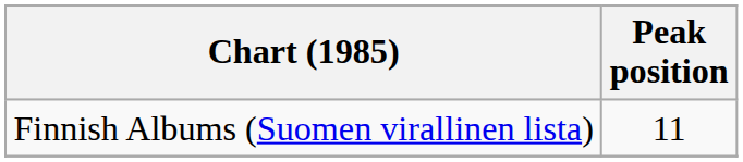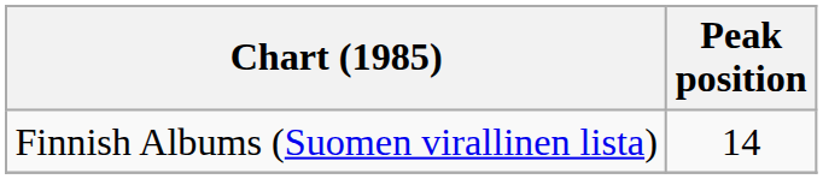Finnish Albums (Suomen virallinen lista) | Peak position: 11 -> 14
